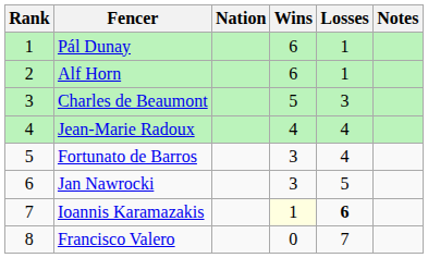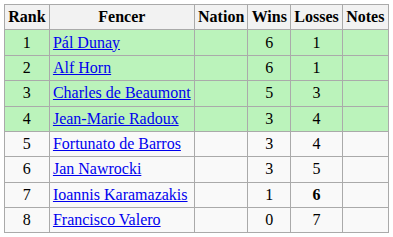Jean-Marie Radoux | Wins: 4 -> 3
Ioannis Karamazakis | Wins: lightyellow background -> no background
